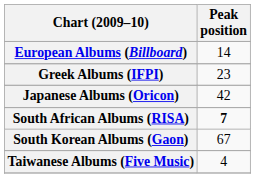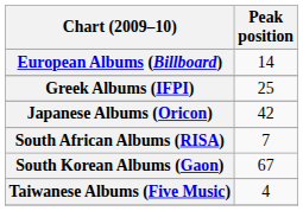Greek Albums (IFPI) | Peak position: 23 -> 25
South African Albums (RISA) | Peak position: bold -> normal
